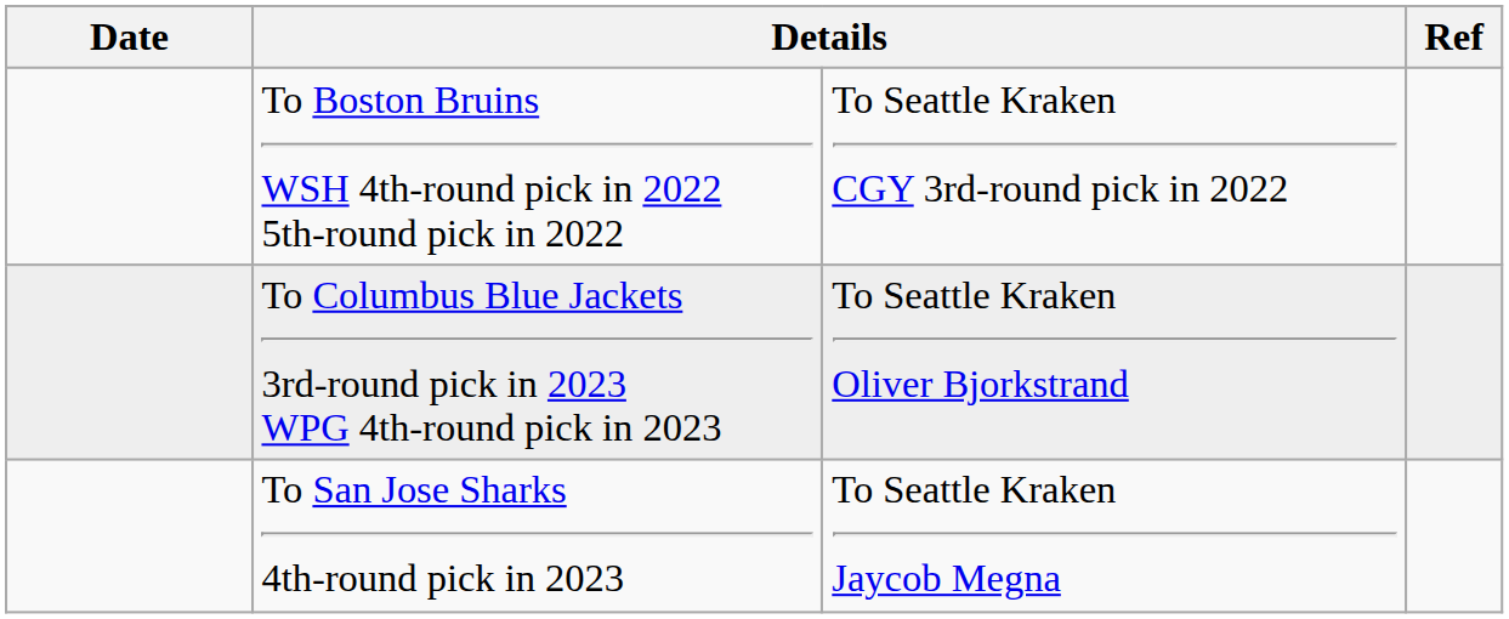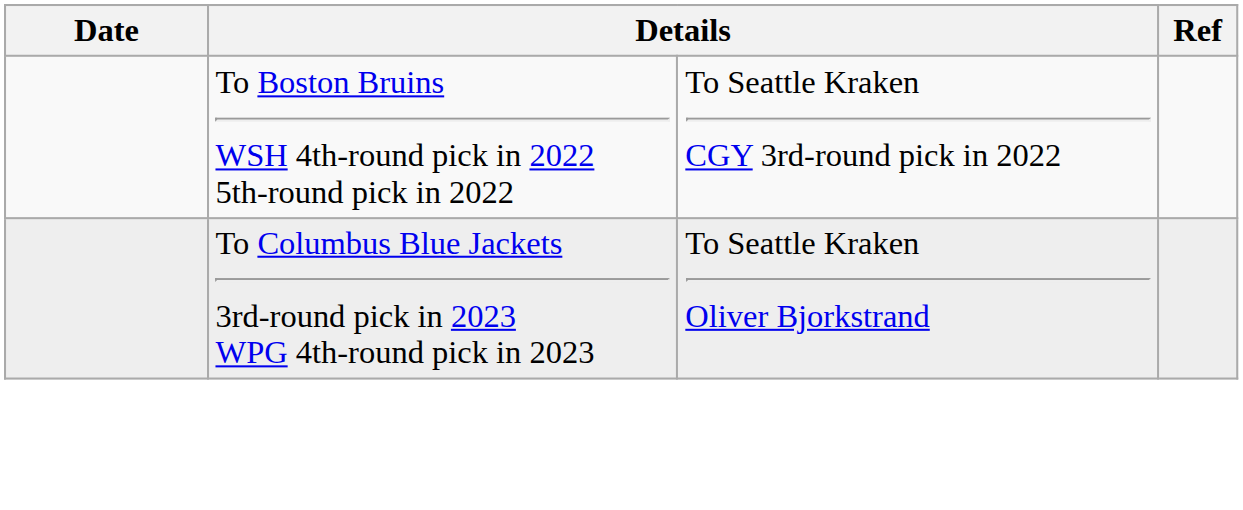- row: To San Jose Sharks 4th-round pick in 2023 | To Seattle Kraken Jaycob Megna
